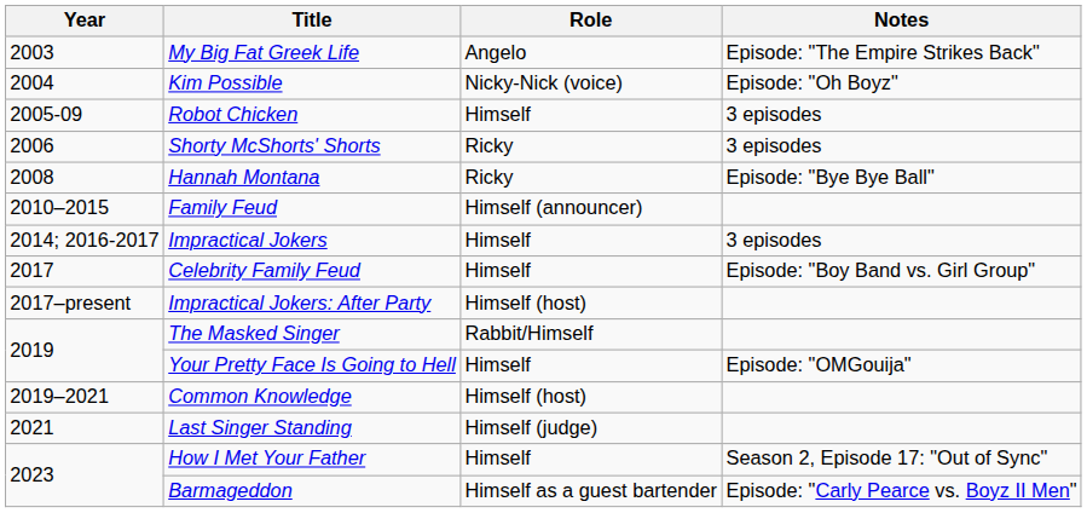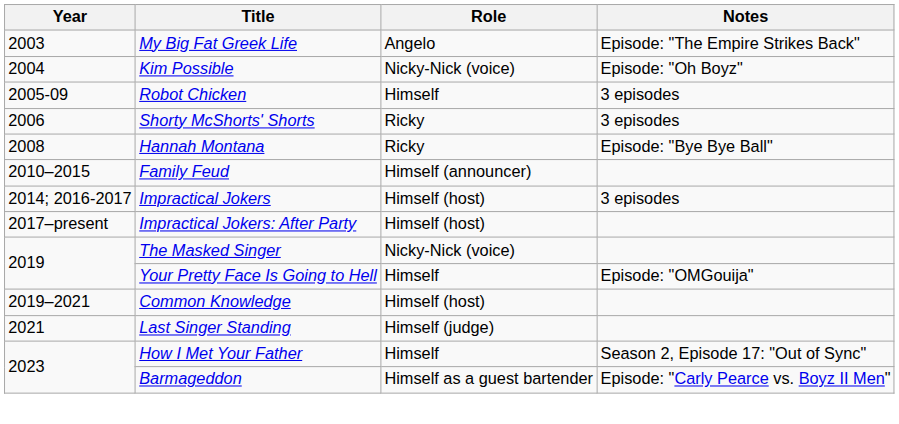Impractical Jokers | Role: Himself -> Himself (host)
- row: 2017 | Celebrity Family Feud | Himself | Episode: "Boy Band vs. Girl Group"
The Masked Singer | Role: Rabbit/Himself -> Nicky-Nick (voice)
